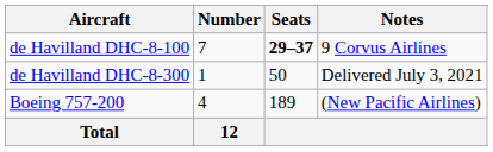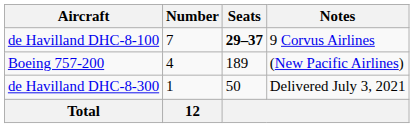rows swapped: de Havilland DHC-8-300 <-> Boeing 757-200
